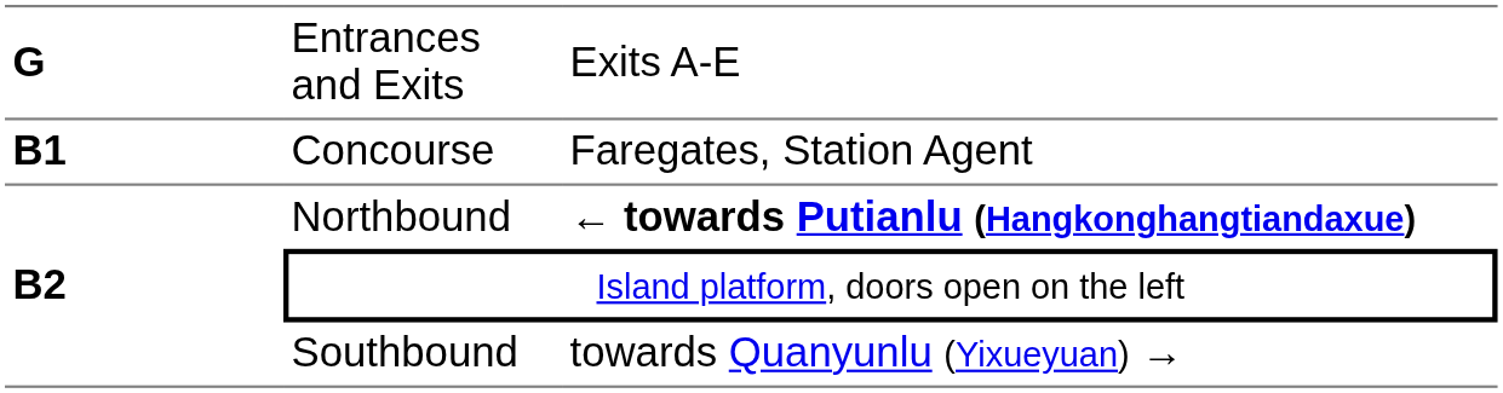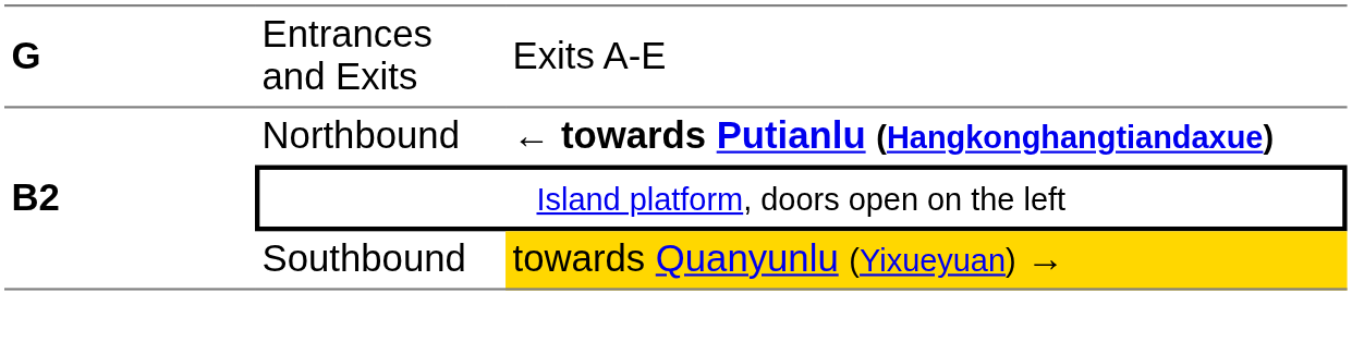- row: B1 | Concourse | Faregates, Station Agent
Southbound | column 3: no background -> gold background
